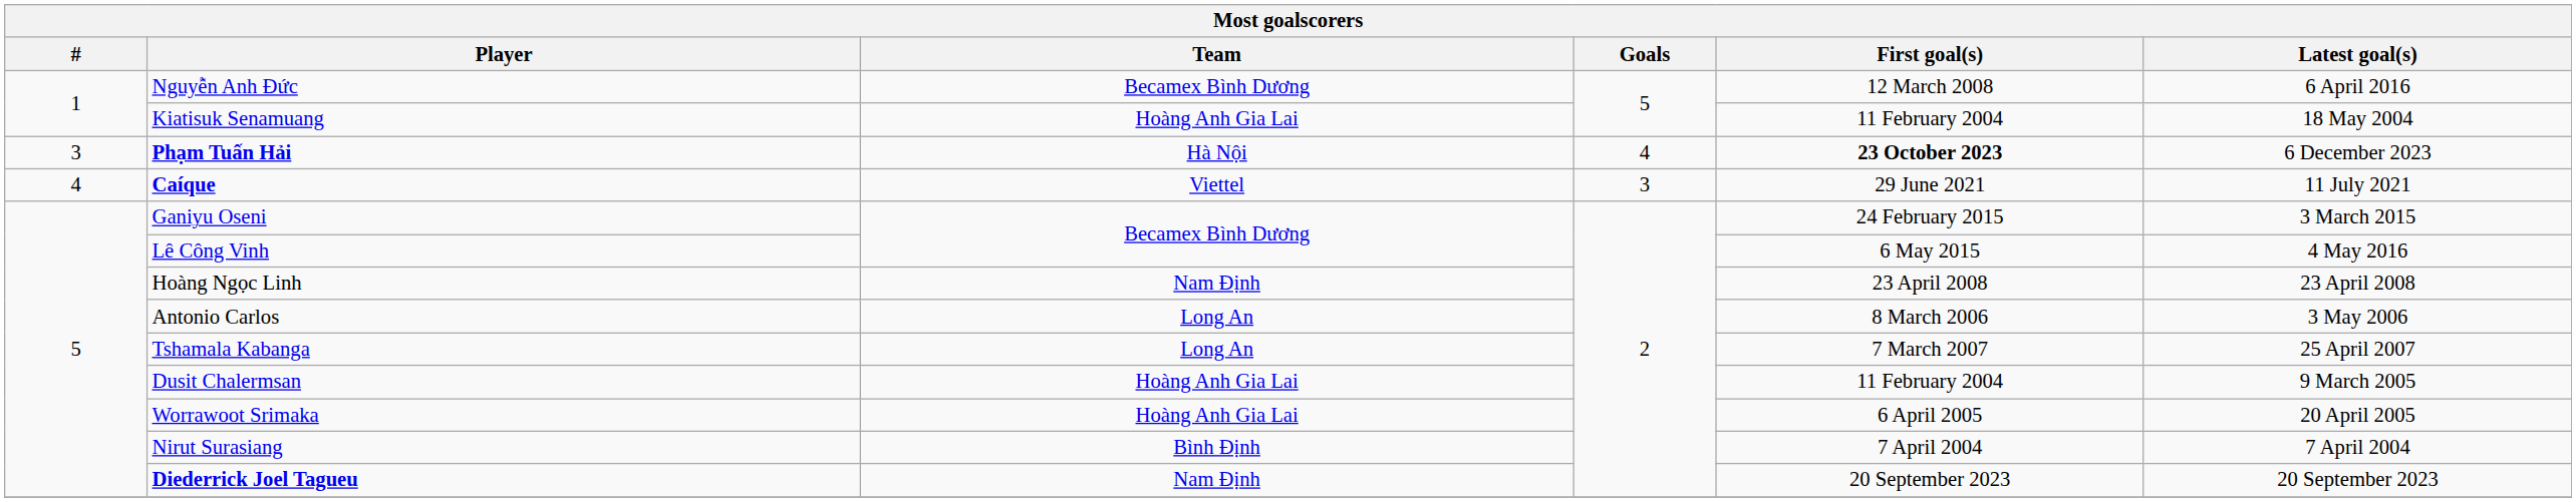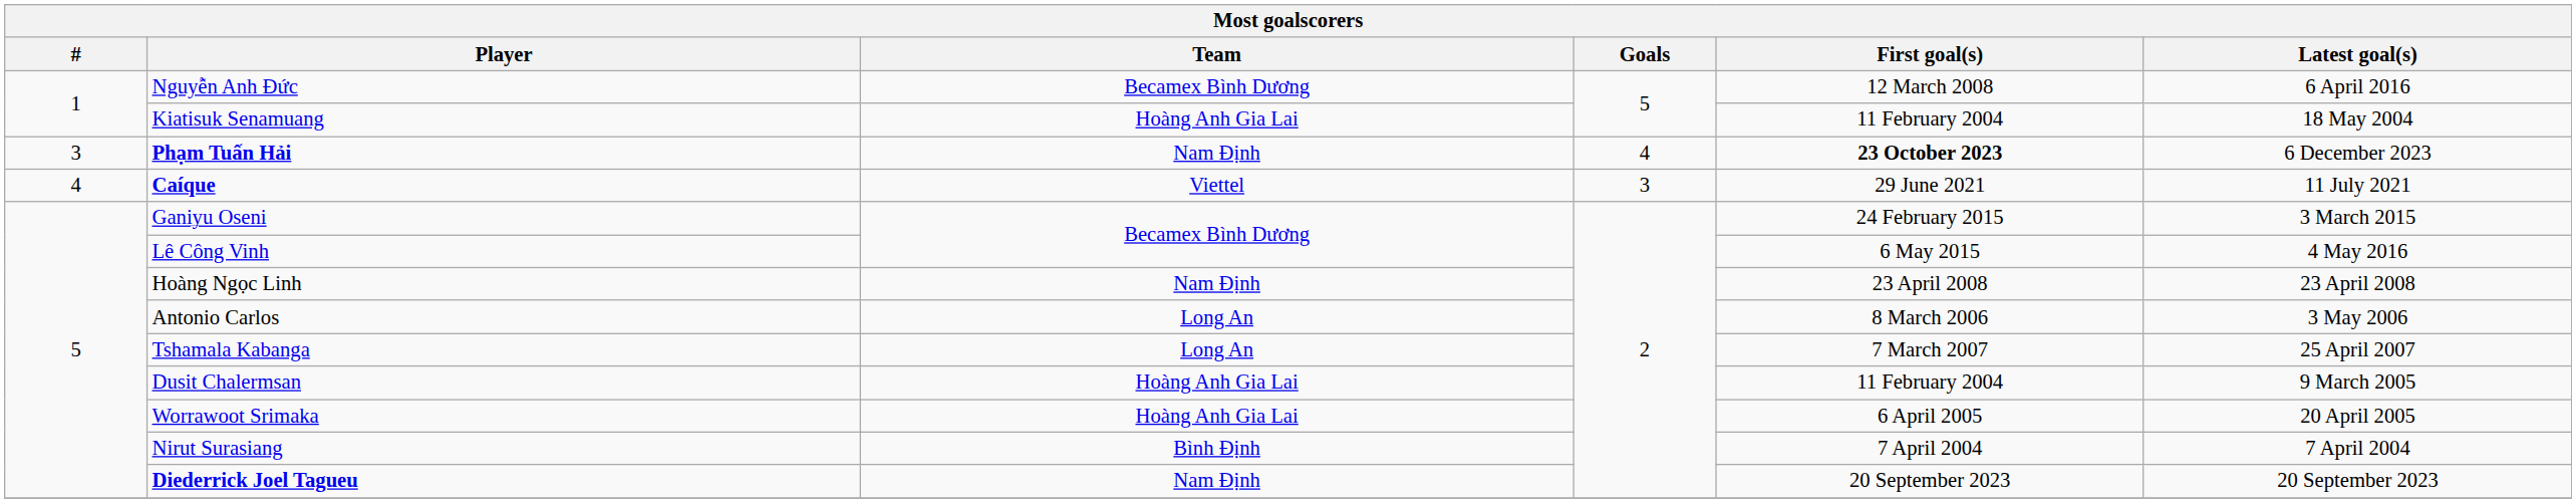Phạm Tuấn Hải | Team: Hà Nội -> Nam Định
